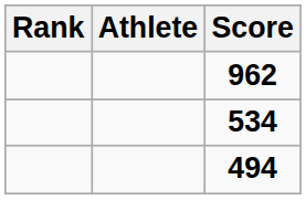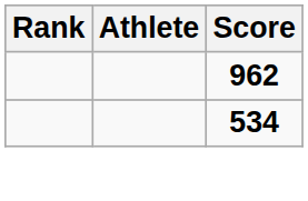- row: 494
